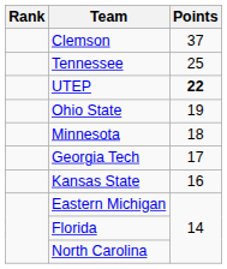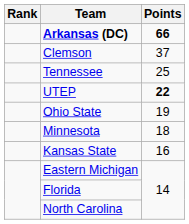+ row: Arkansas (DC) | 66
- row: Georgia Tech | 17
